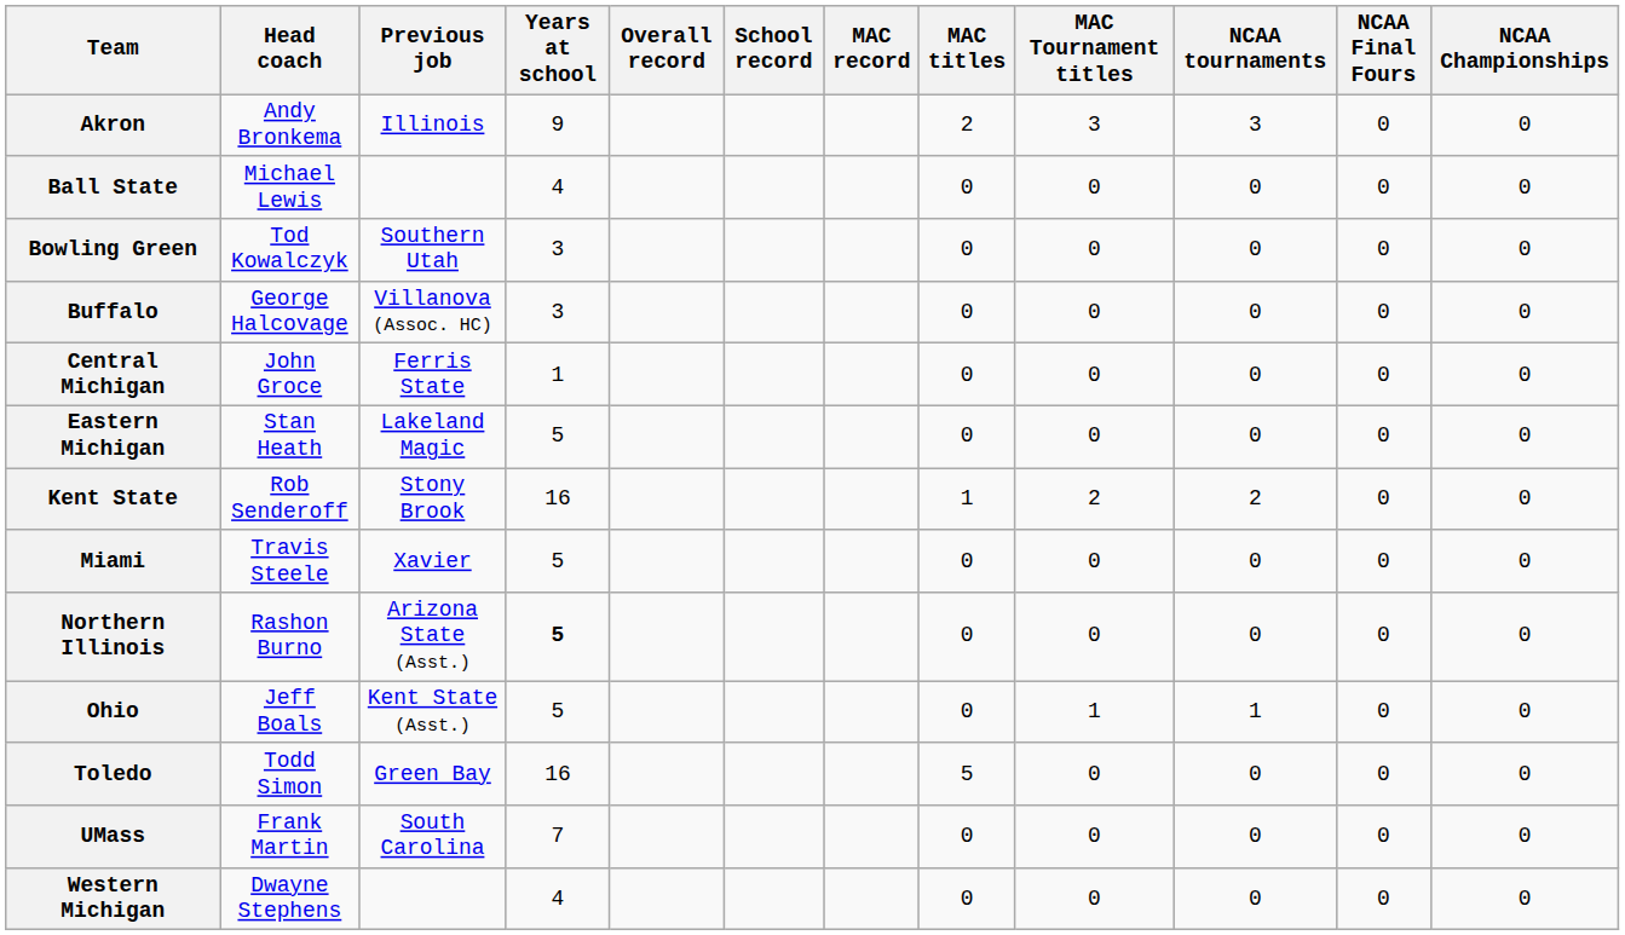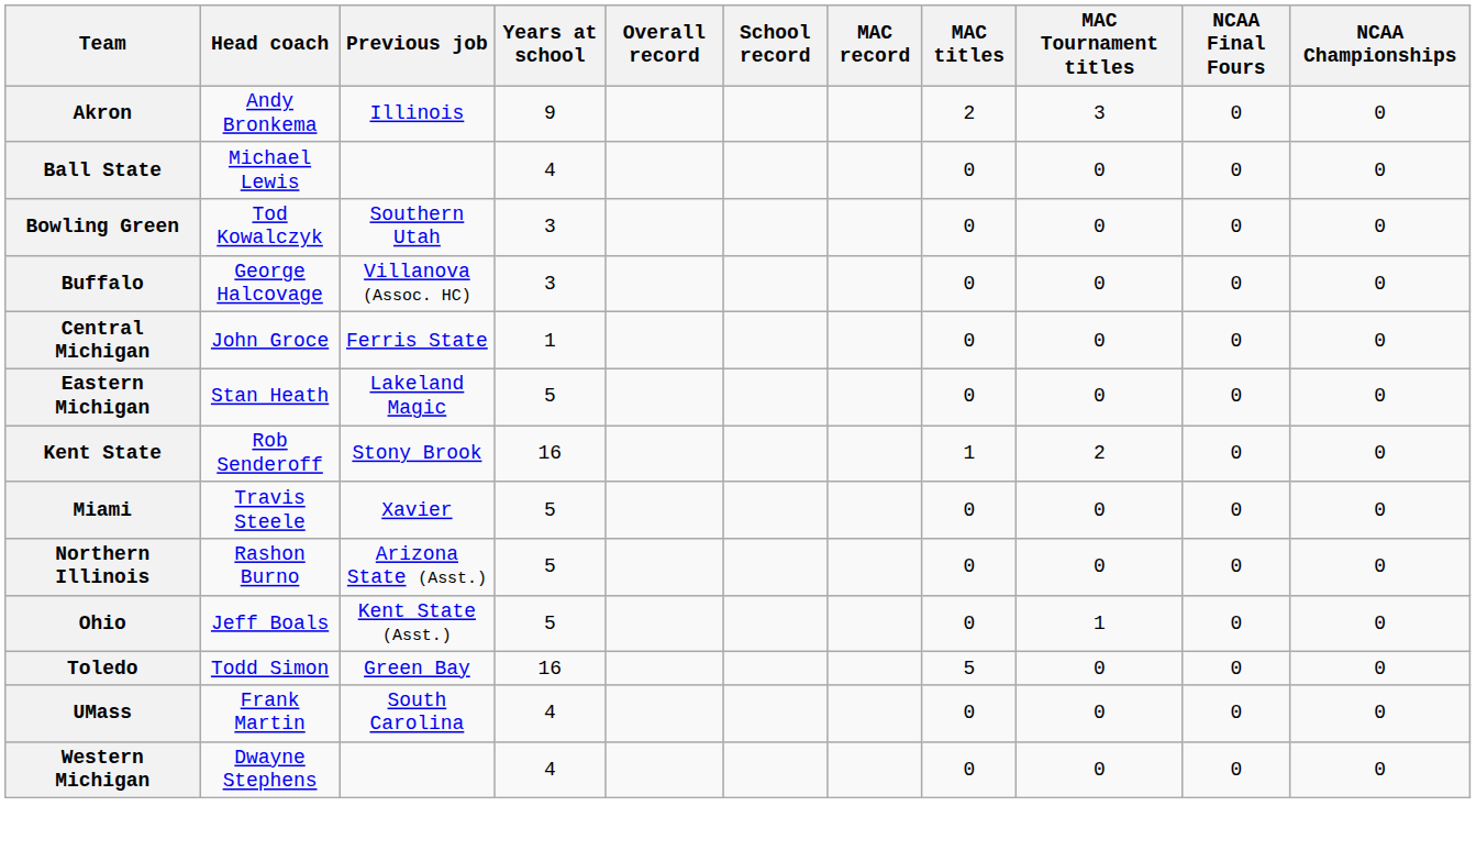- column: NCAA tournaments | 3 | 0 | 0 | 0 | 0 | 0 | 2 | 0 | 0 | 1 | 0 | 0 | 0
Northern Illinois | Years at school: bold -> normal
UMass | Years at school: 7 -> 4
